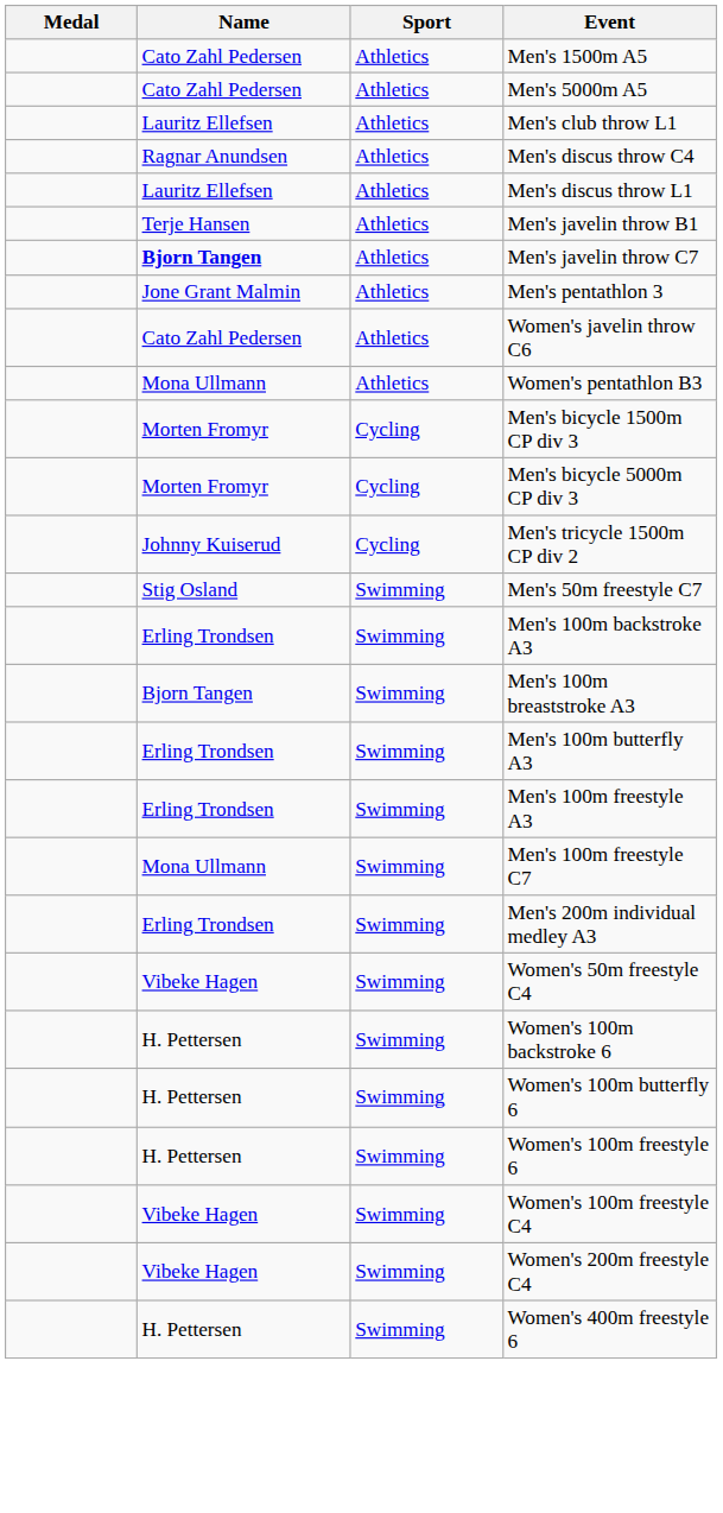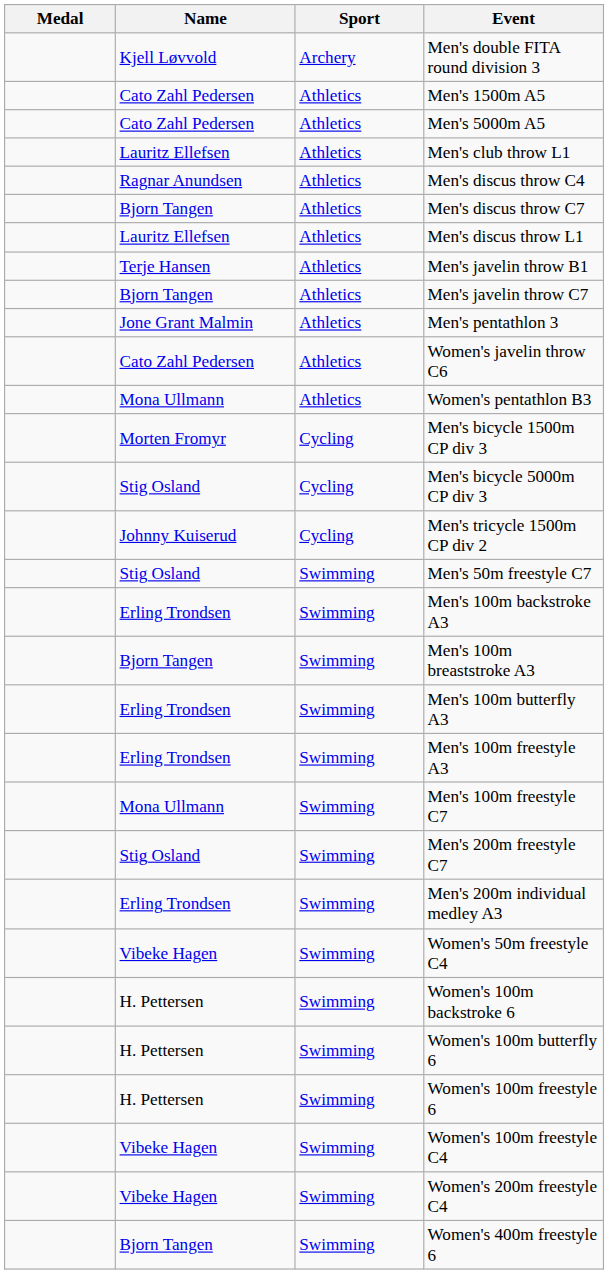+ row: Kjell Løvvold | Archery | Men's double FITA round division 3
+ row: Bjorn Tangen | Athletics | Men's discus throw C7
Men's javelin throw C7 | Name: bold -> normal
Men's bicycle 5000m CP div 3 | Name: Morten Fromyr -> Stig Osland
+ row: Stig Osland | Swimming | Men's 200m freestyle C7
Women's 400m freestyle 6 | Name: H. Pettersen -> Bjorn Tangen
